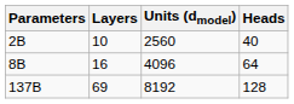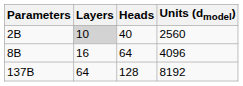columns swapped: Units (dmodel) <-> Heads
2B | Layers: no background -> lightgrey background
137B | Layers: 69 -> 64
